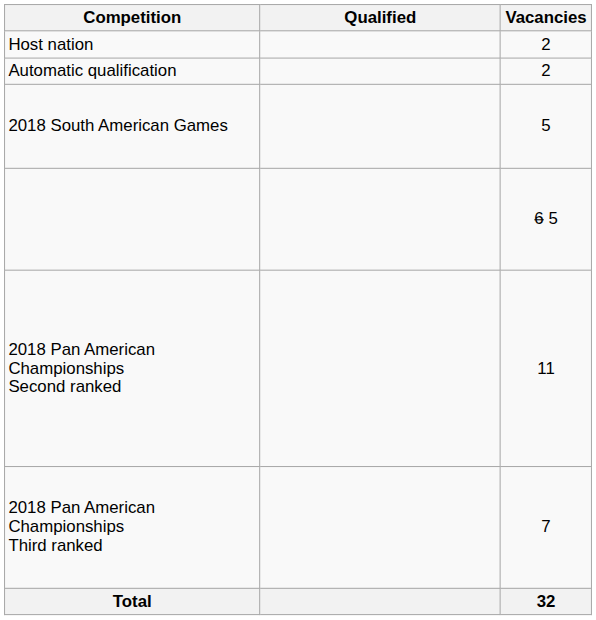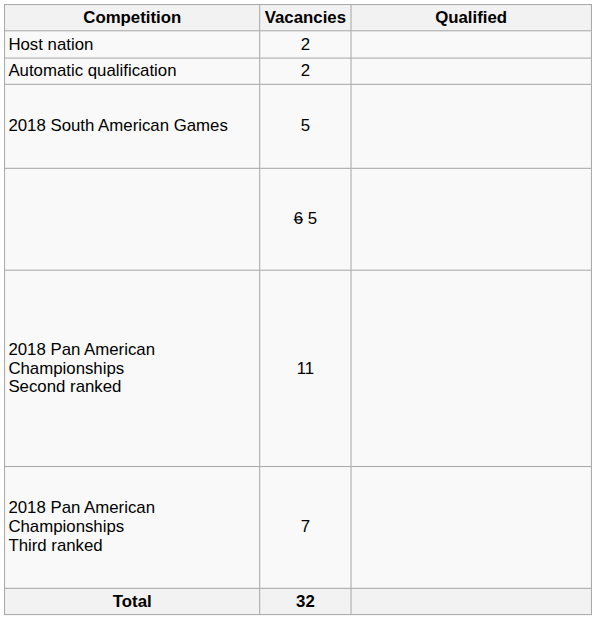columns swapped: Vacancies <-> Qualified
